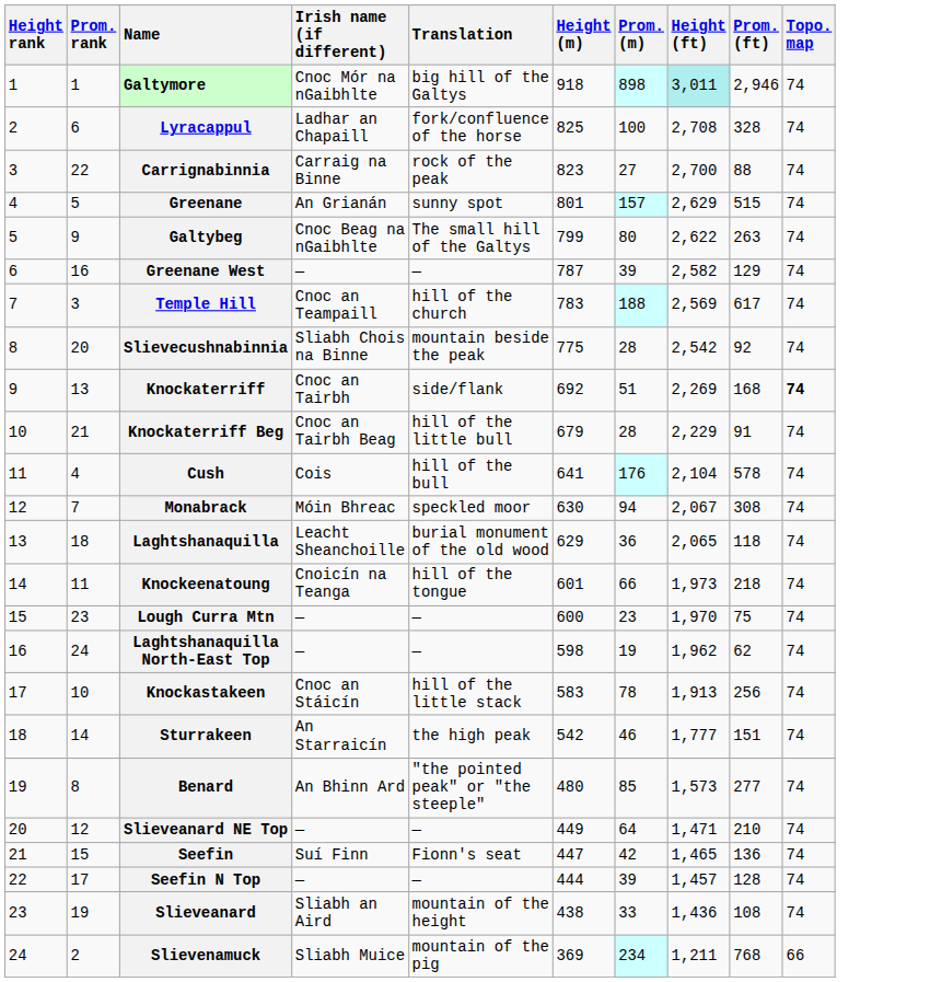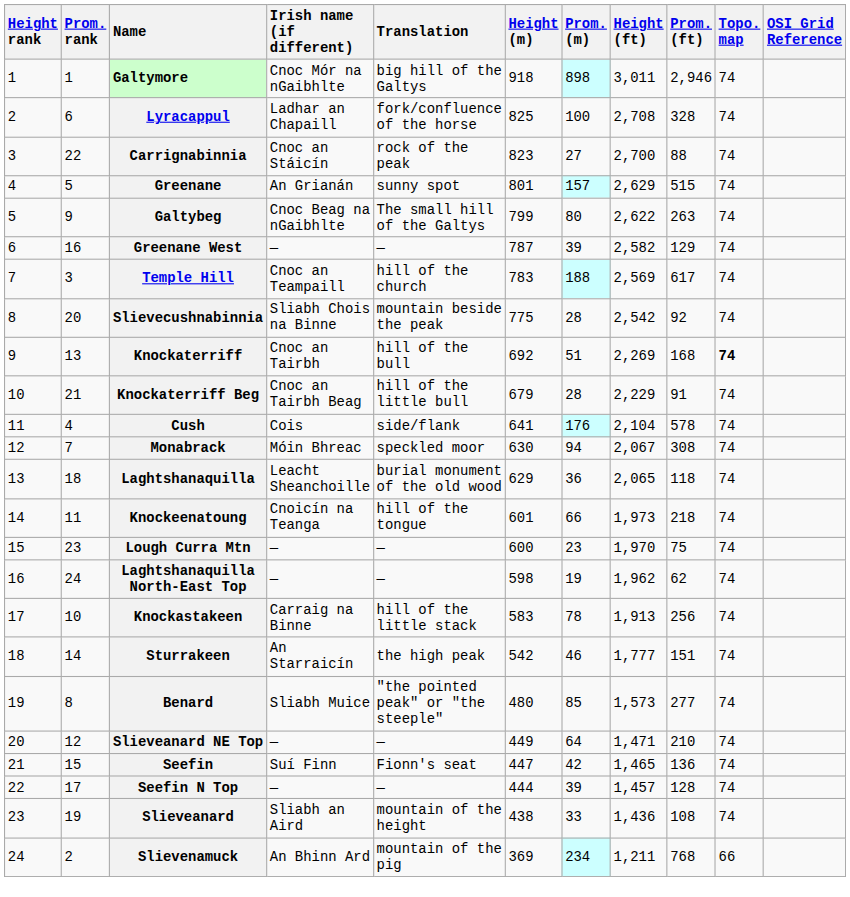+ column: OSI Grid Reference
Galtymore | Height (ft): paleturquoise background -> no background
Carrignabinnia | Irish name (if different): Carraig na Binne -> Cnoc an Stáicín
Knockaterriff | Translation: side/flank -> hill of the bull
Cush | Translation: hill of the bull -> side/flank
Knockastakeen | Irish name (if different): Cnoc an Stáicín -> Carraig na Binne
Benard | Irish name (if different): An Bhinn Ard -> Sliabh Muice
Slievenamuck | Irish name (if different): Sliabh Muice -> An Bhinn Ard
